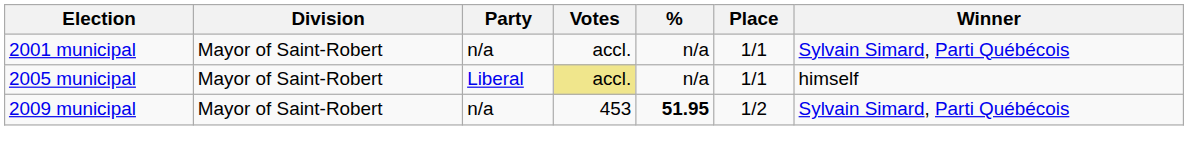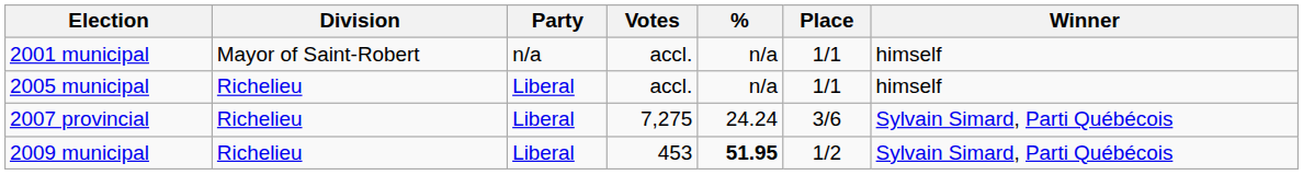2001 municipal | Winner: Sylvain Simard, Parti Québécois -> himself
2005 municipal | Division: Mayor of Saint-Robert -> Richelieu
2005 municipal | Votes: khaki background -> no background
+ row: 2007 provincial | Richelieu | Liberal | 7,275 | 24.24 | 3/6 | Sylvain Simard, Parti Québécois
2009 municipal | Division: Mayor of Saint-Robert -> Richelieu
2009 municipal | Party: n/a -> Liberal
